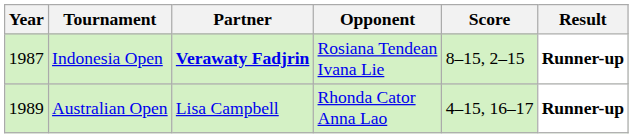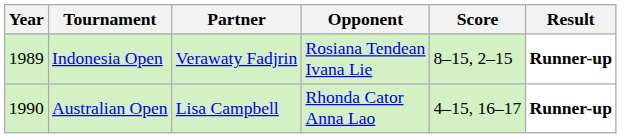Indonesia Open | Year: 1987 -> 1989
Indonesia Open | Partner: bold -> normal
Australian Open | Year: 1989 -> 1990
